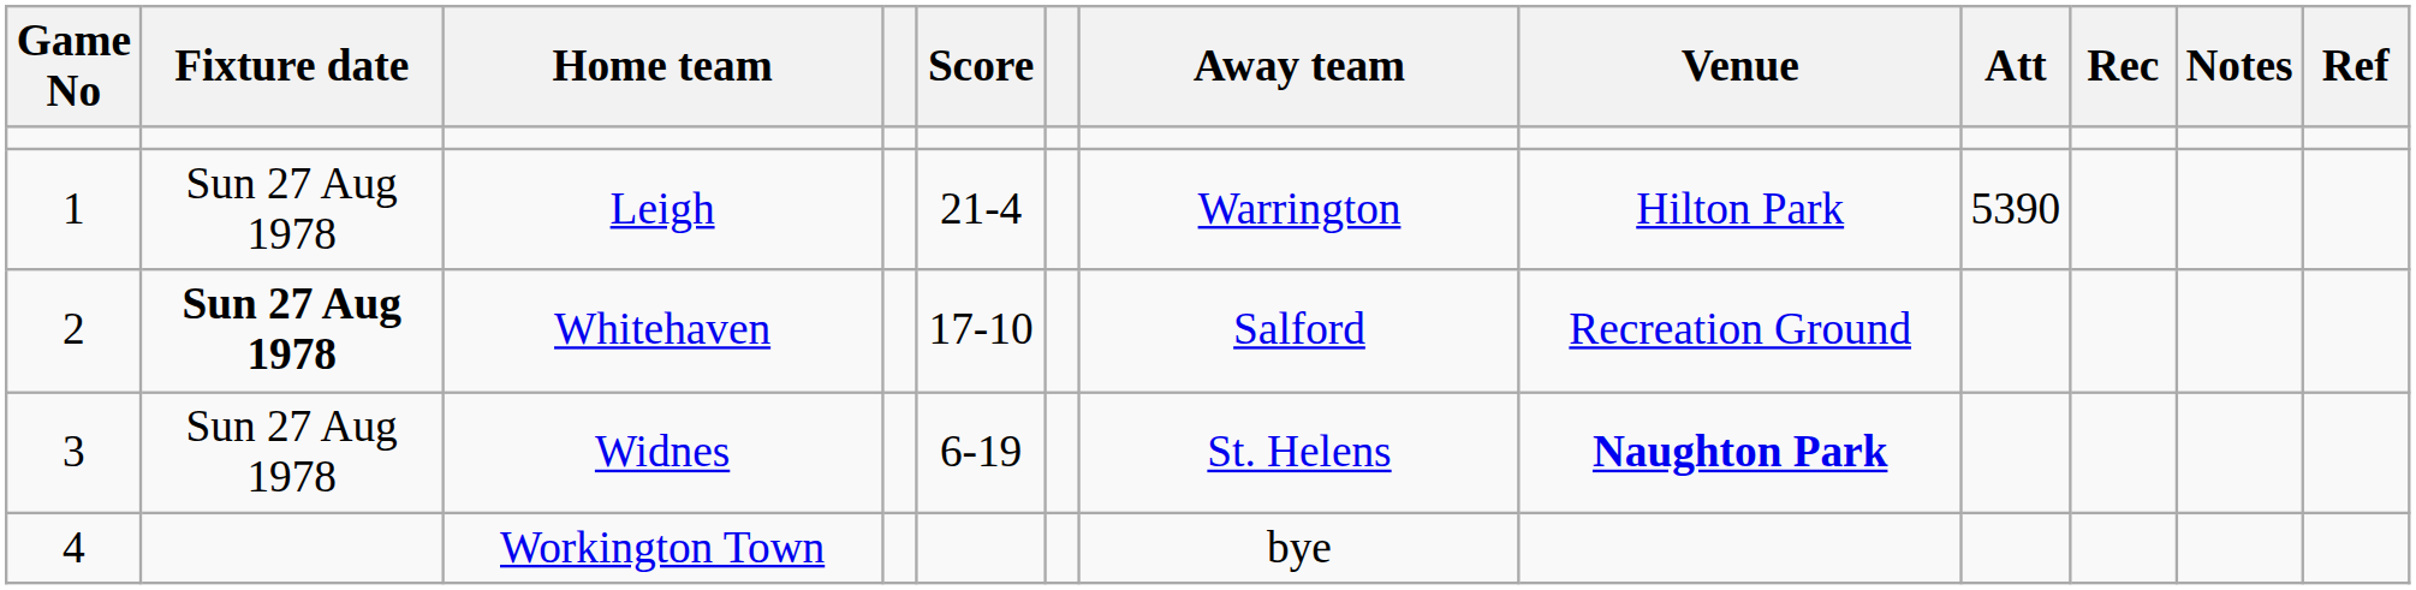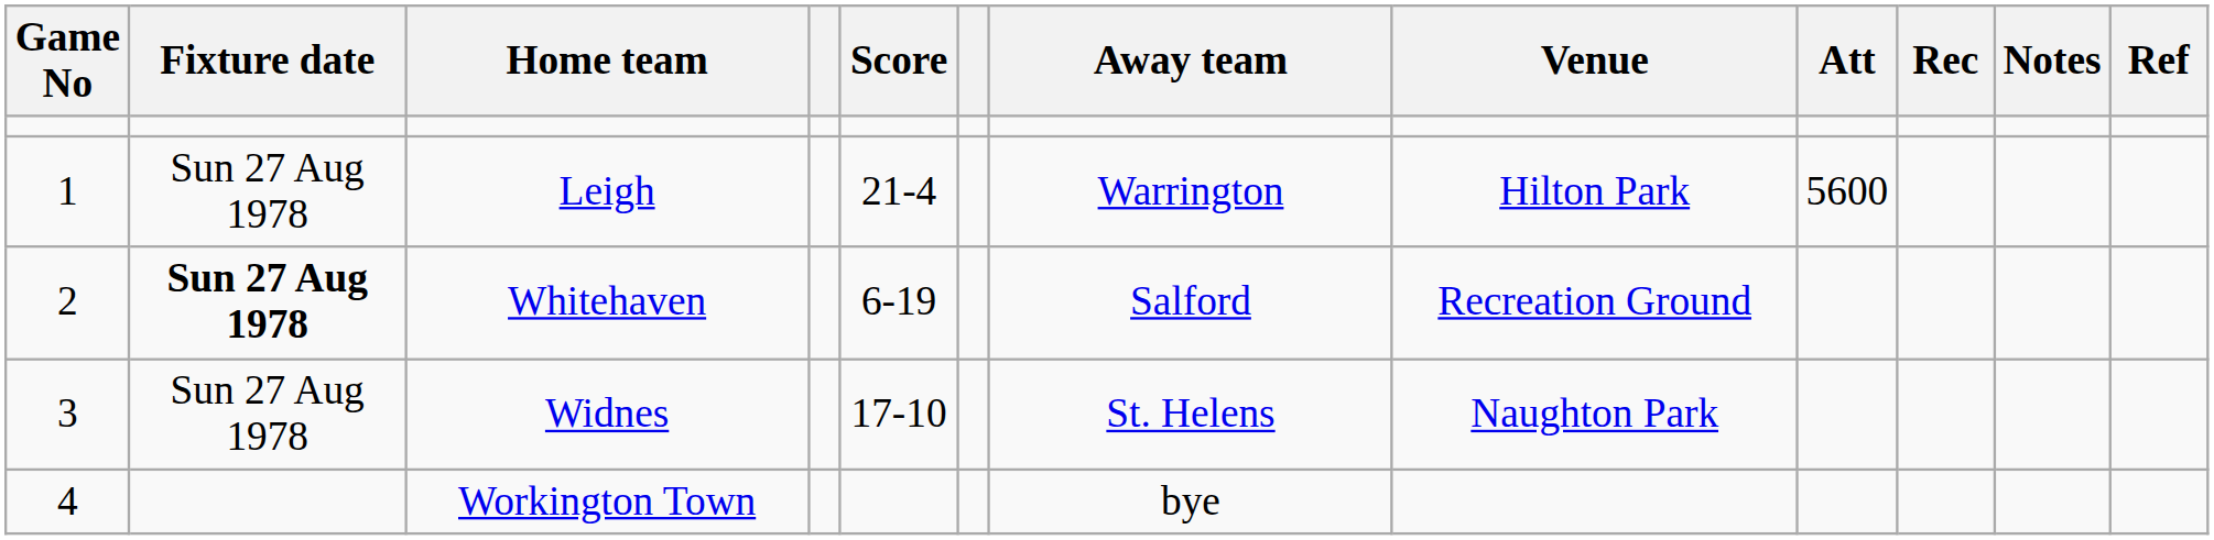Leigh | Att: 5390 -> 5600
Whitehaven | Score: 17-10 -> 6-19
Widnes | Score: 6-19 -> 17-10
Widnes | Venue: bold -> normal
